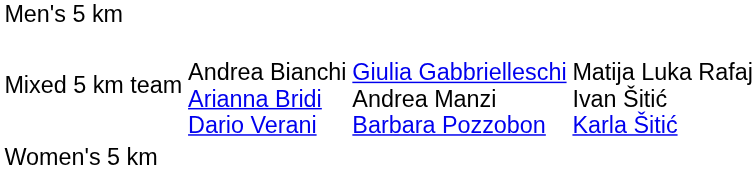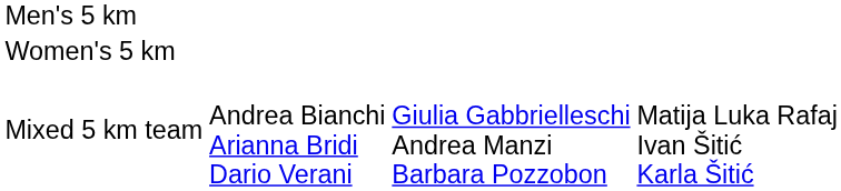rows swapped: Women's 5 km <-> Mixed 5 km team
